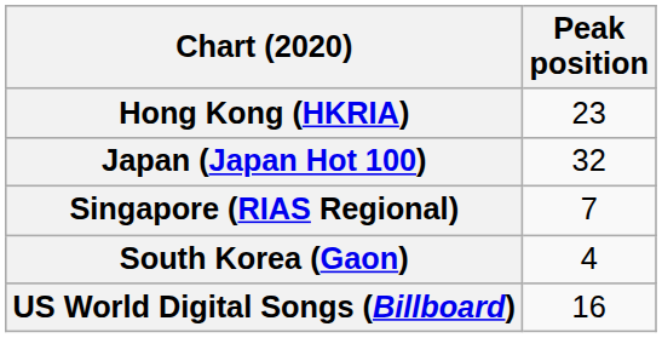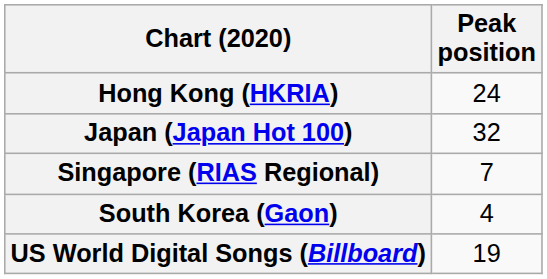Hong Kong (HKRIA) | Peak position: 23 -> 24
US World Digital Songs (Billboard) | Peak position: 16 -> 19
